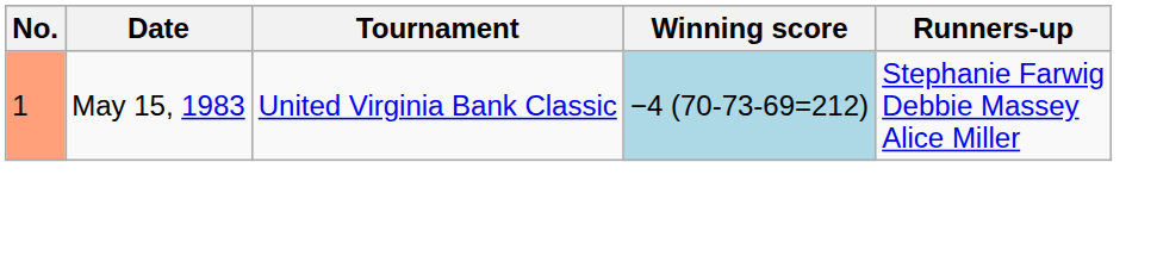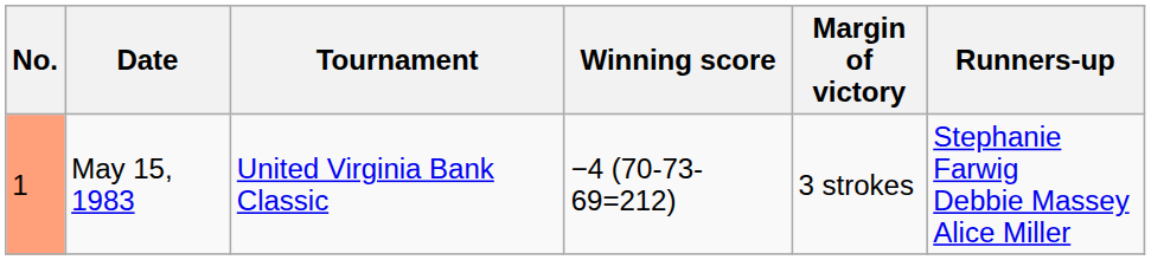+ column: Margin of victory | 3 strokes
May 15, 1983 | Winning score: lightblue background -> no background
